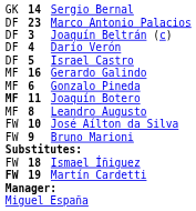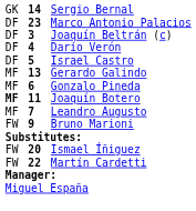Gerardo Galindo | column 2: 16 -> 13
Leandro Augusto | column 2: 8 -> 7
- row: FW | 10 | José Aílton da Silva
Ismael Íñiguez | column 2: 18 -> 20
Martín Cardetti | column 1: bold -> normal
Martín Cardetti | column 2: 19 -> 22
